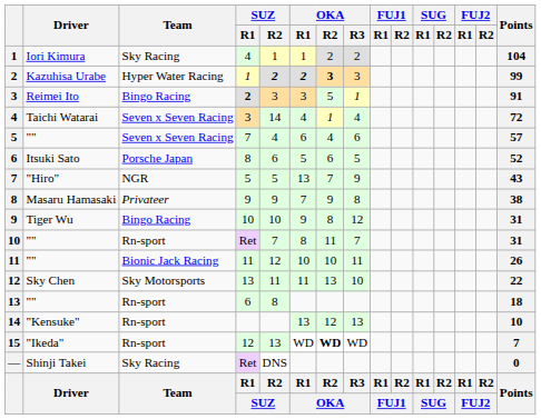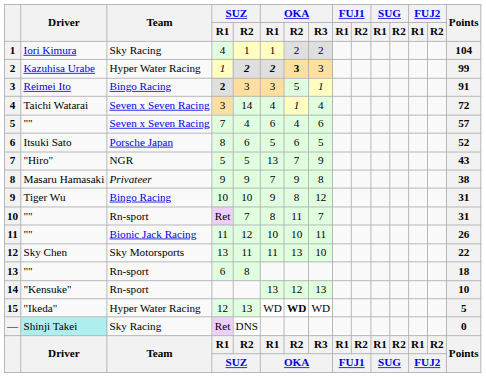15 | Team: Rn-sport -> Hyper Water Racing
15 | Points: 7 -> 5
— | Driver: no background -> paleturquoise background
